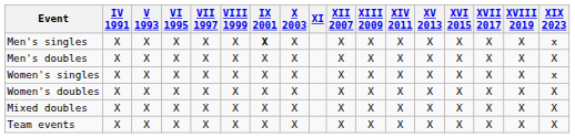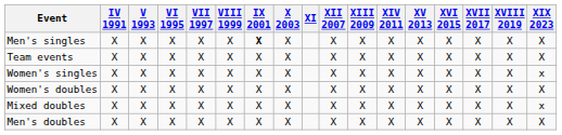Men's singles | XIX 2023: x -> X
rows swapped: Men's doubles <-> Team events
Mixed doubles | XIX 2023: X -> x
